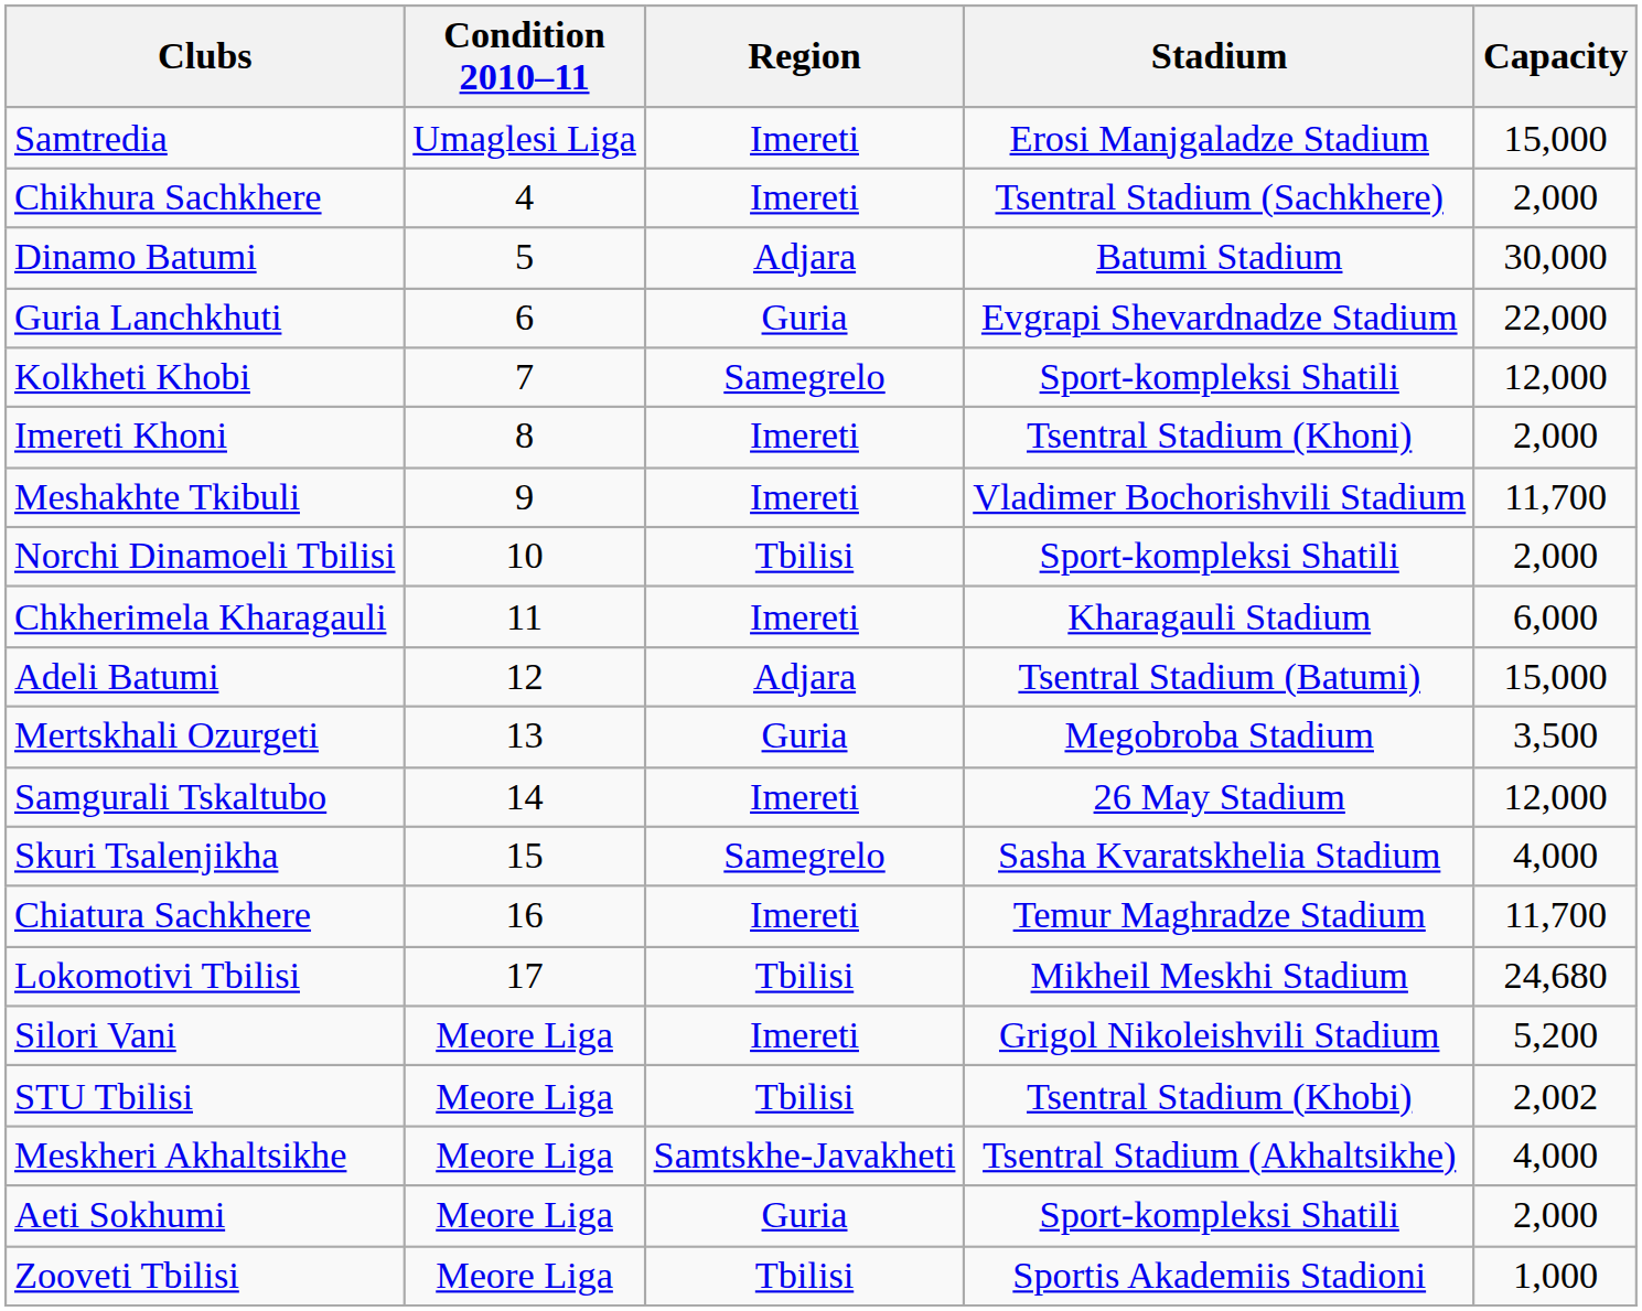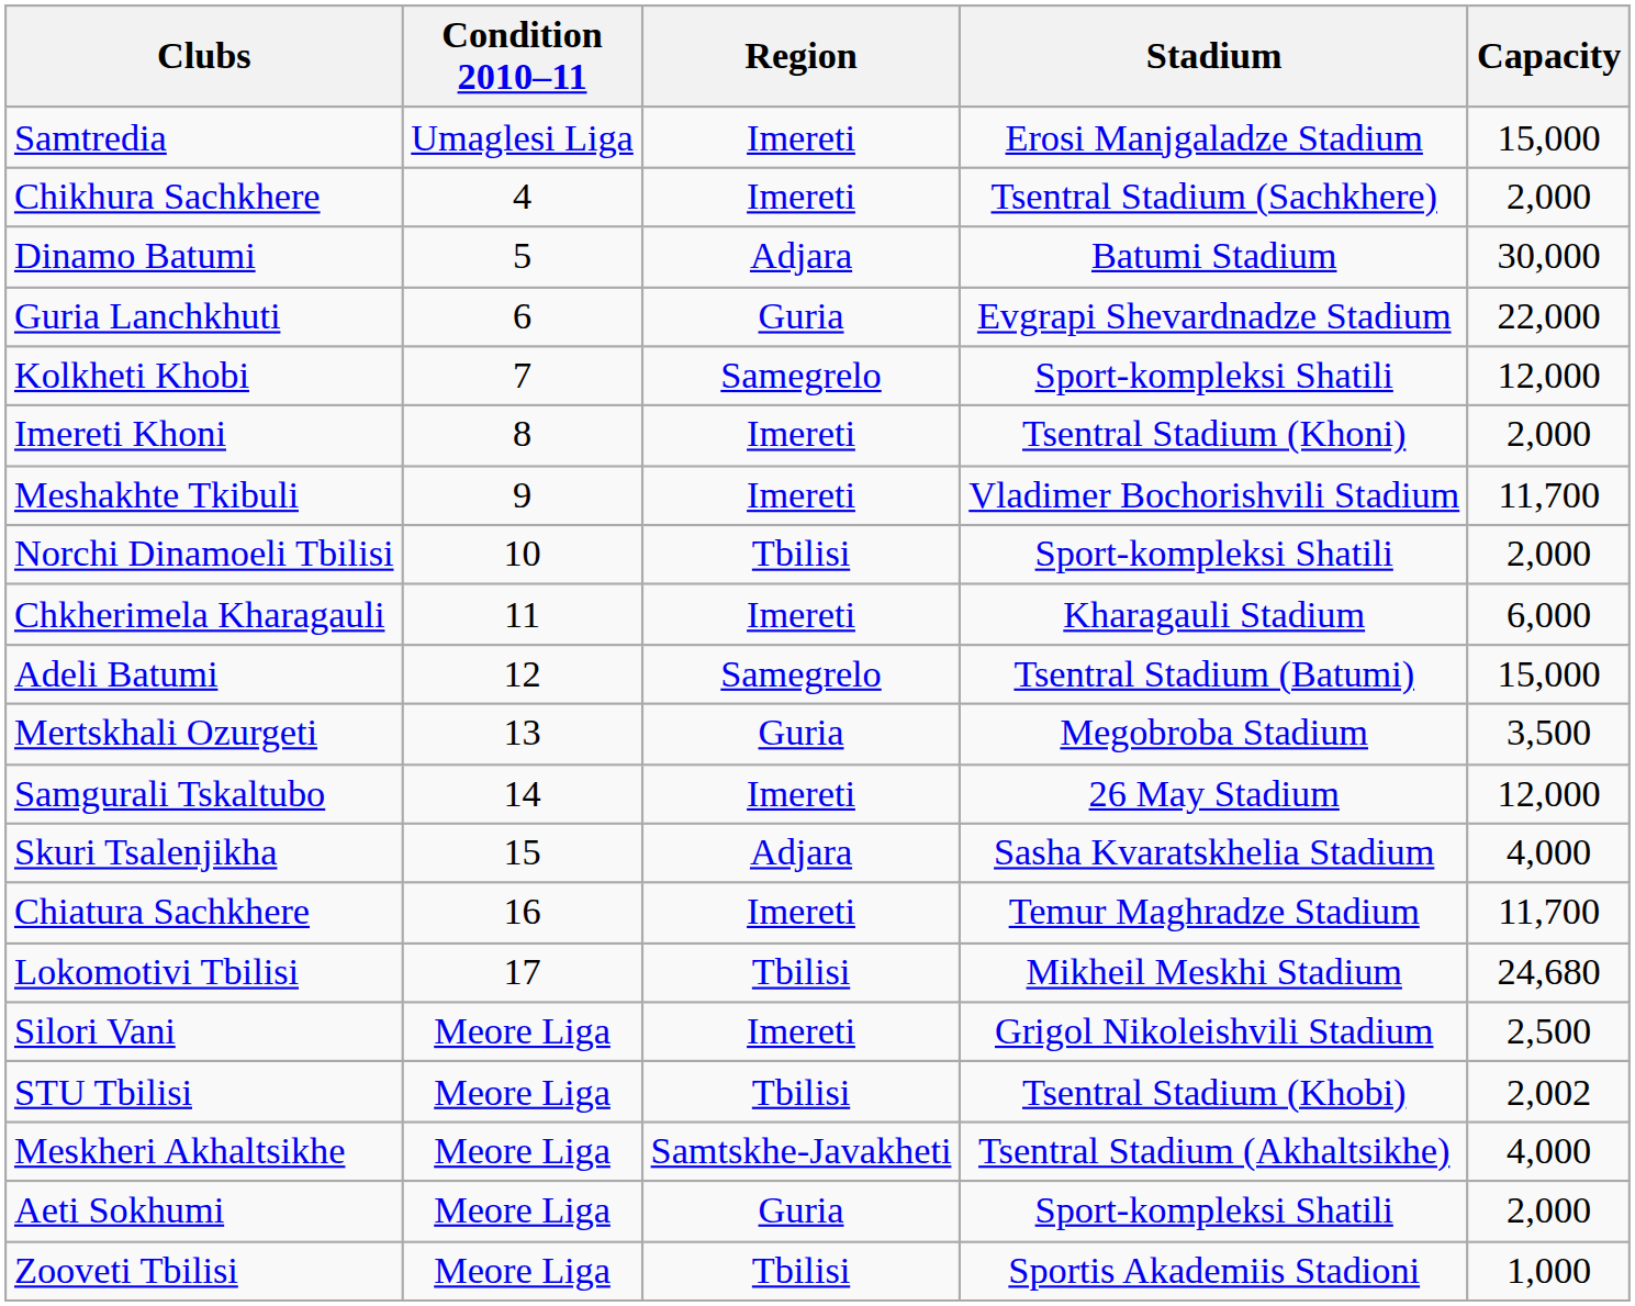Adeli Batumi | Region: Adjara -> Samegrelo
Skuri Tsalenjikha | Region: Samegrelo -> Adjara
Silori Vani | Capacity: 5,200 -> 2,500
